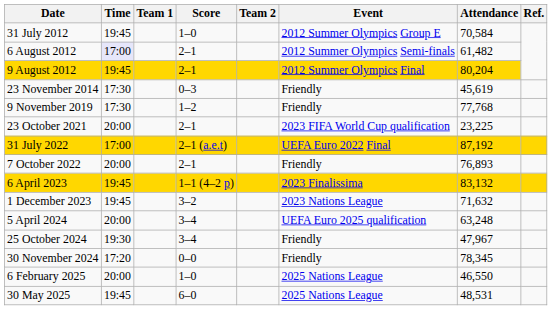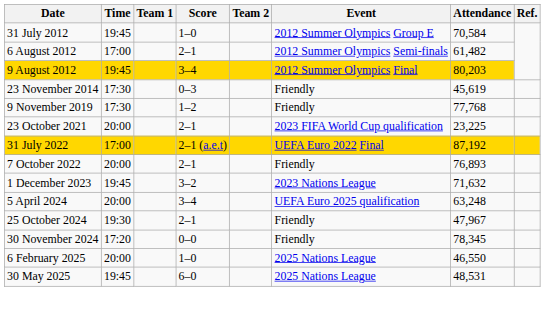6 August 2012 | Time: lavender background -> no background
9 August 2012 | Score: 2–1 -> 3–4
9 August 2012 | Attendance: 80,204 -> 80,203
- row: 6 April 2023 | 19:45 | 1–1 (4–2 p) | 2023 Finalissima | 83,132
25 October 2024 | Score: 3–4 -> 2–1
